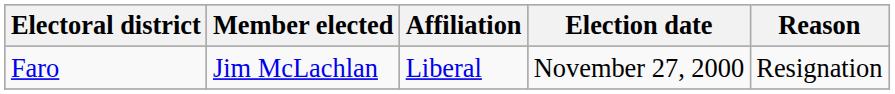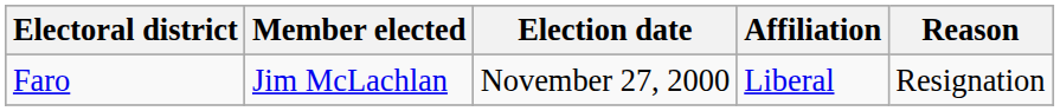columns swapped: Affiliation <-> Election date
